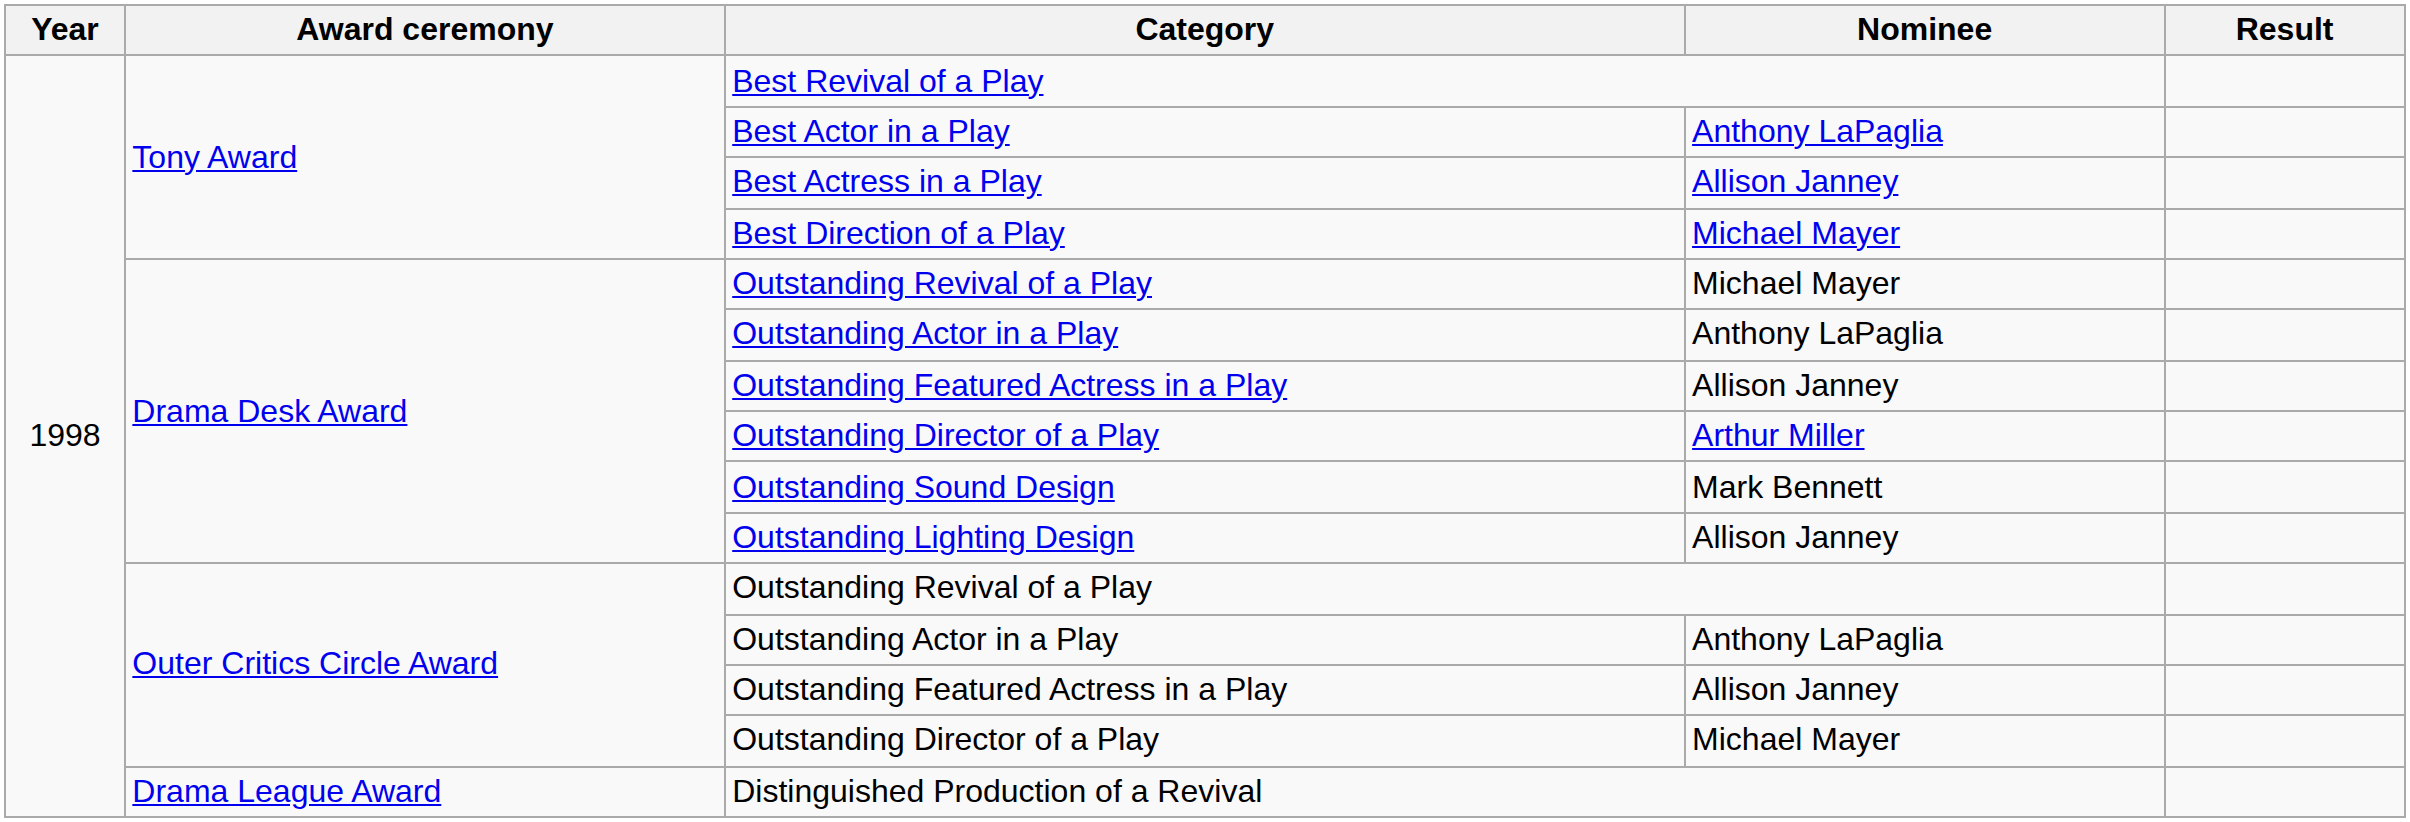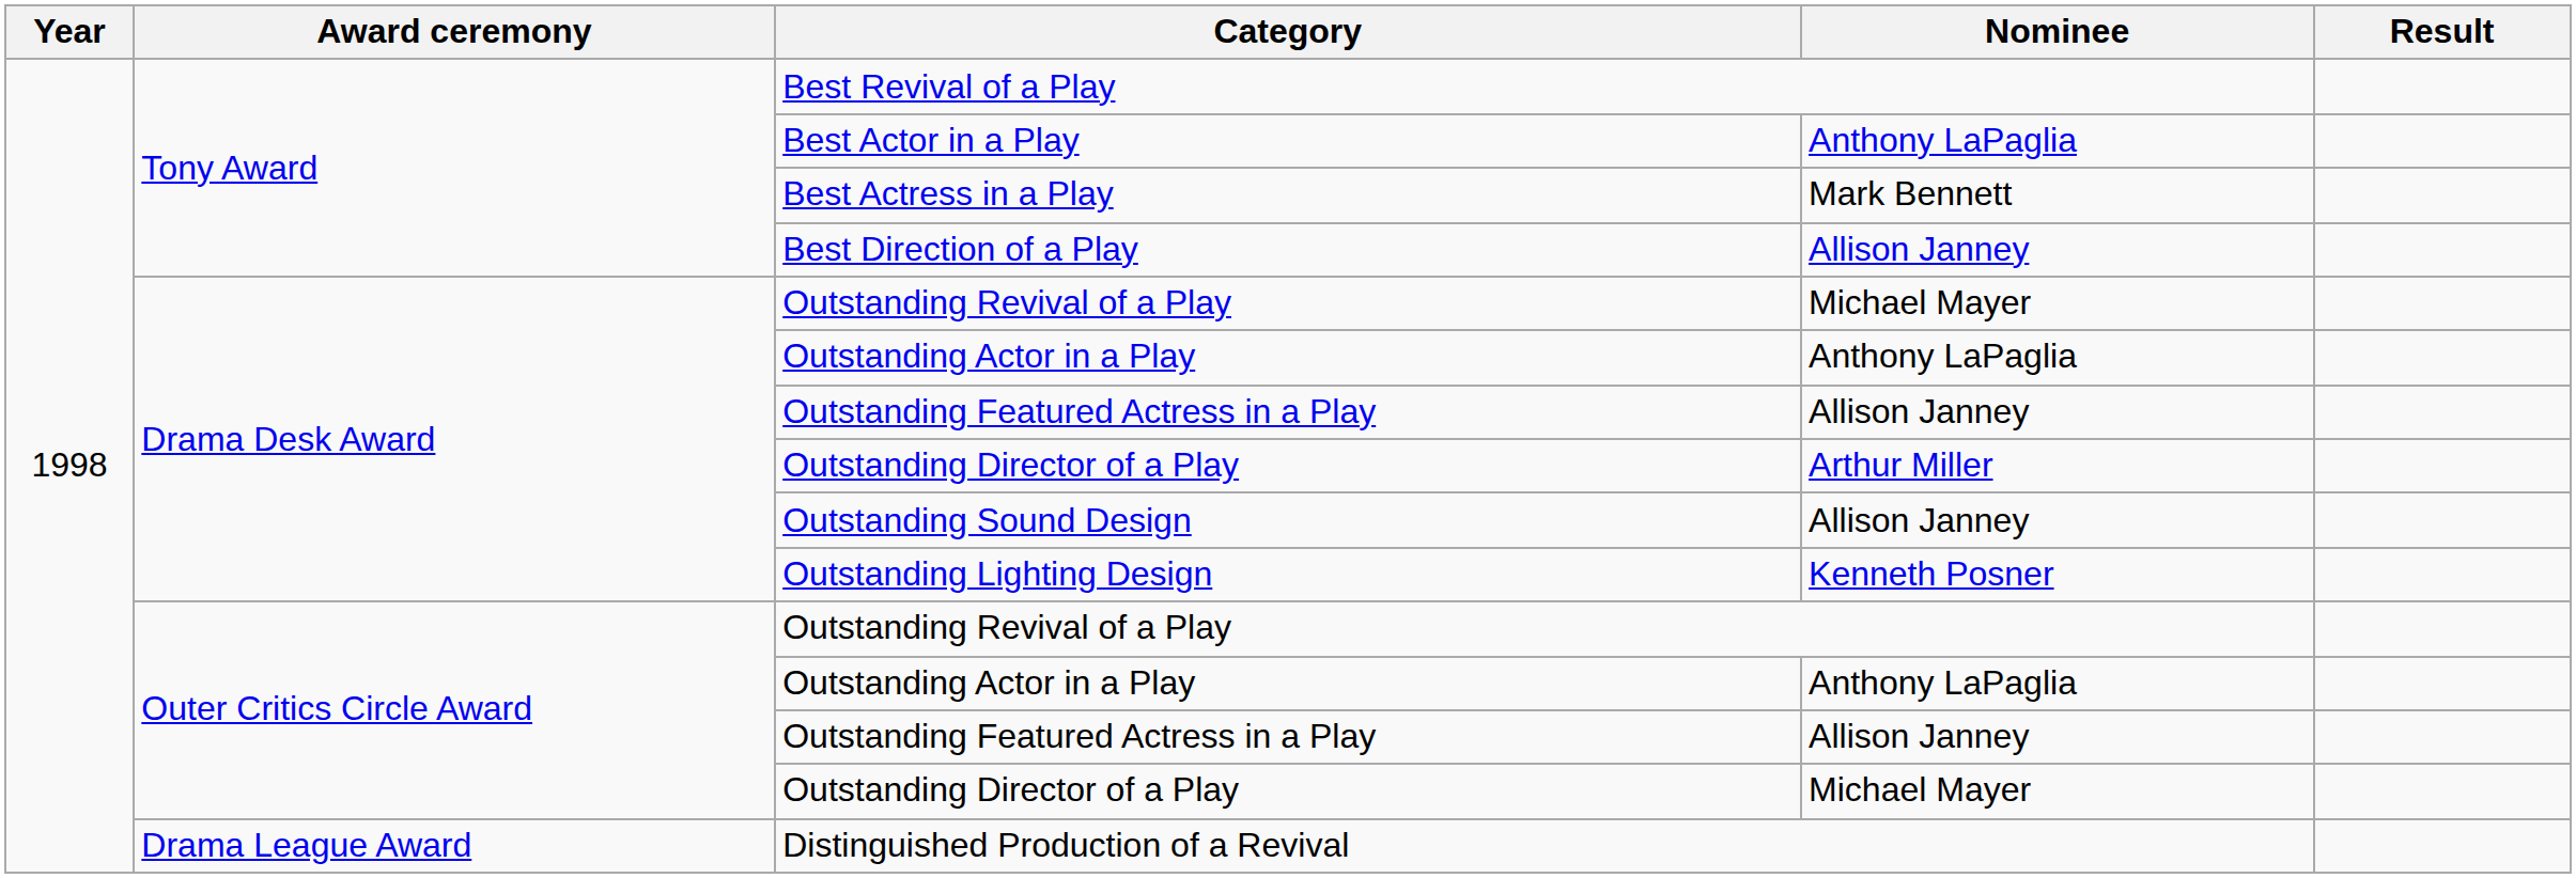Best Actress in a Play | Nominee: Allison Janney -> Mark Bennett
Best Direction of a Play | Nominee: Michael Mayer -> Allison Janney
Outstanding Sound Design | Nominee: Mark Bennett -> Allison Janney
Outstanding Lighting Design | Nominee: Allison Janney -> Kenneth Posner
